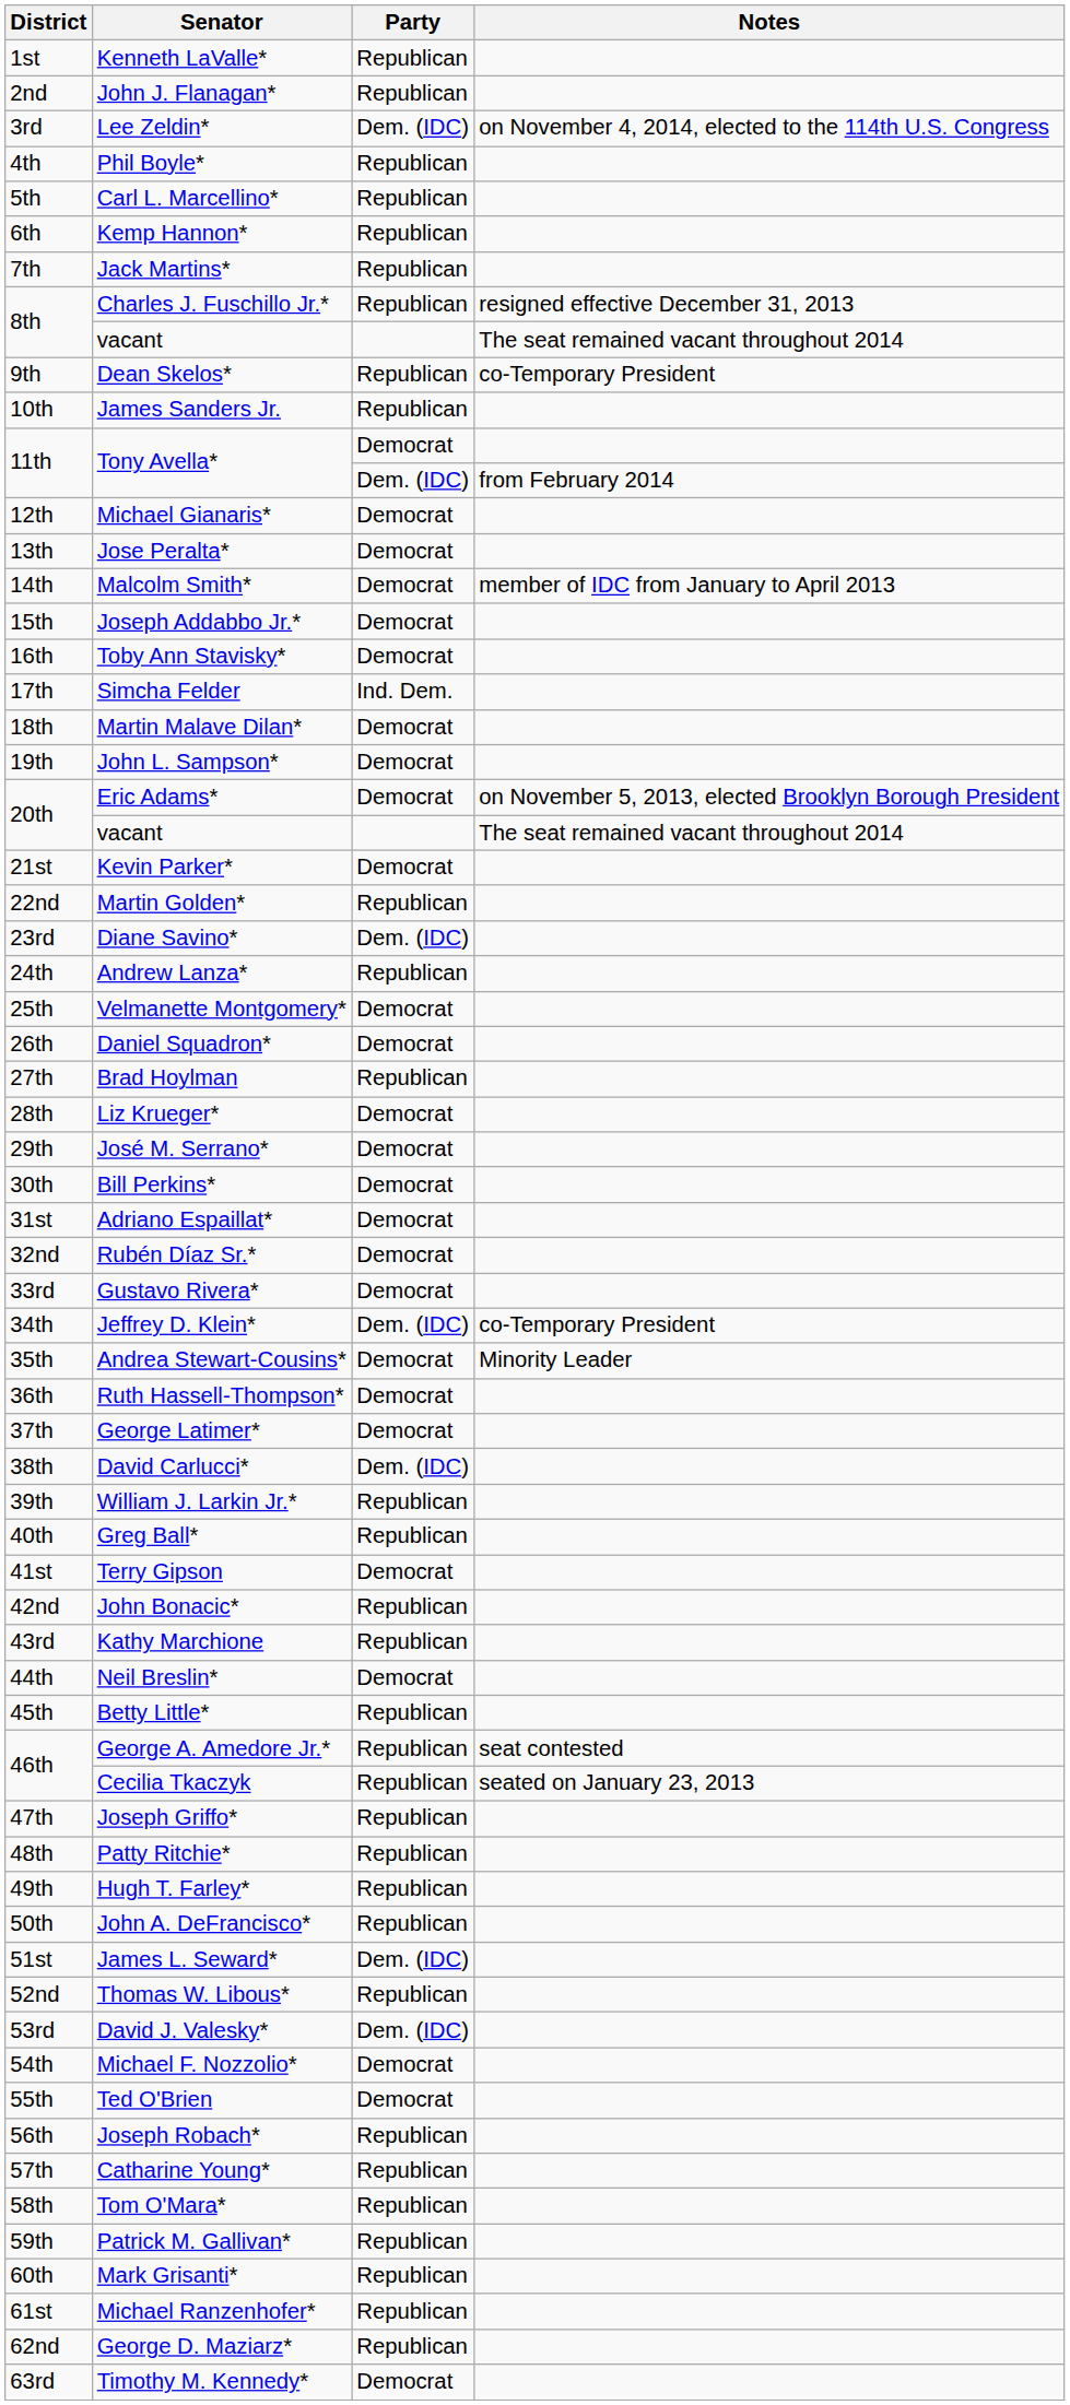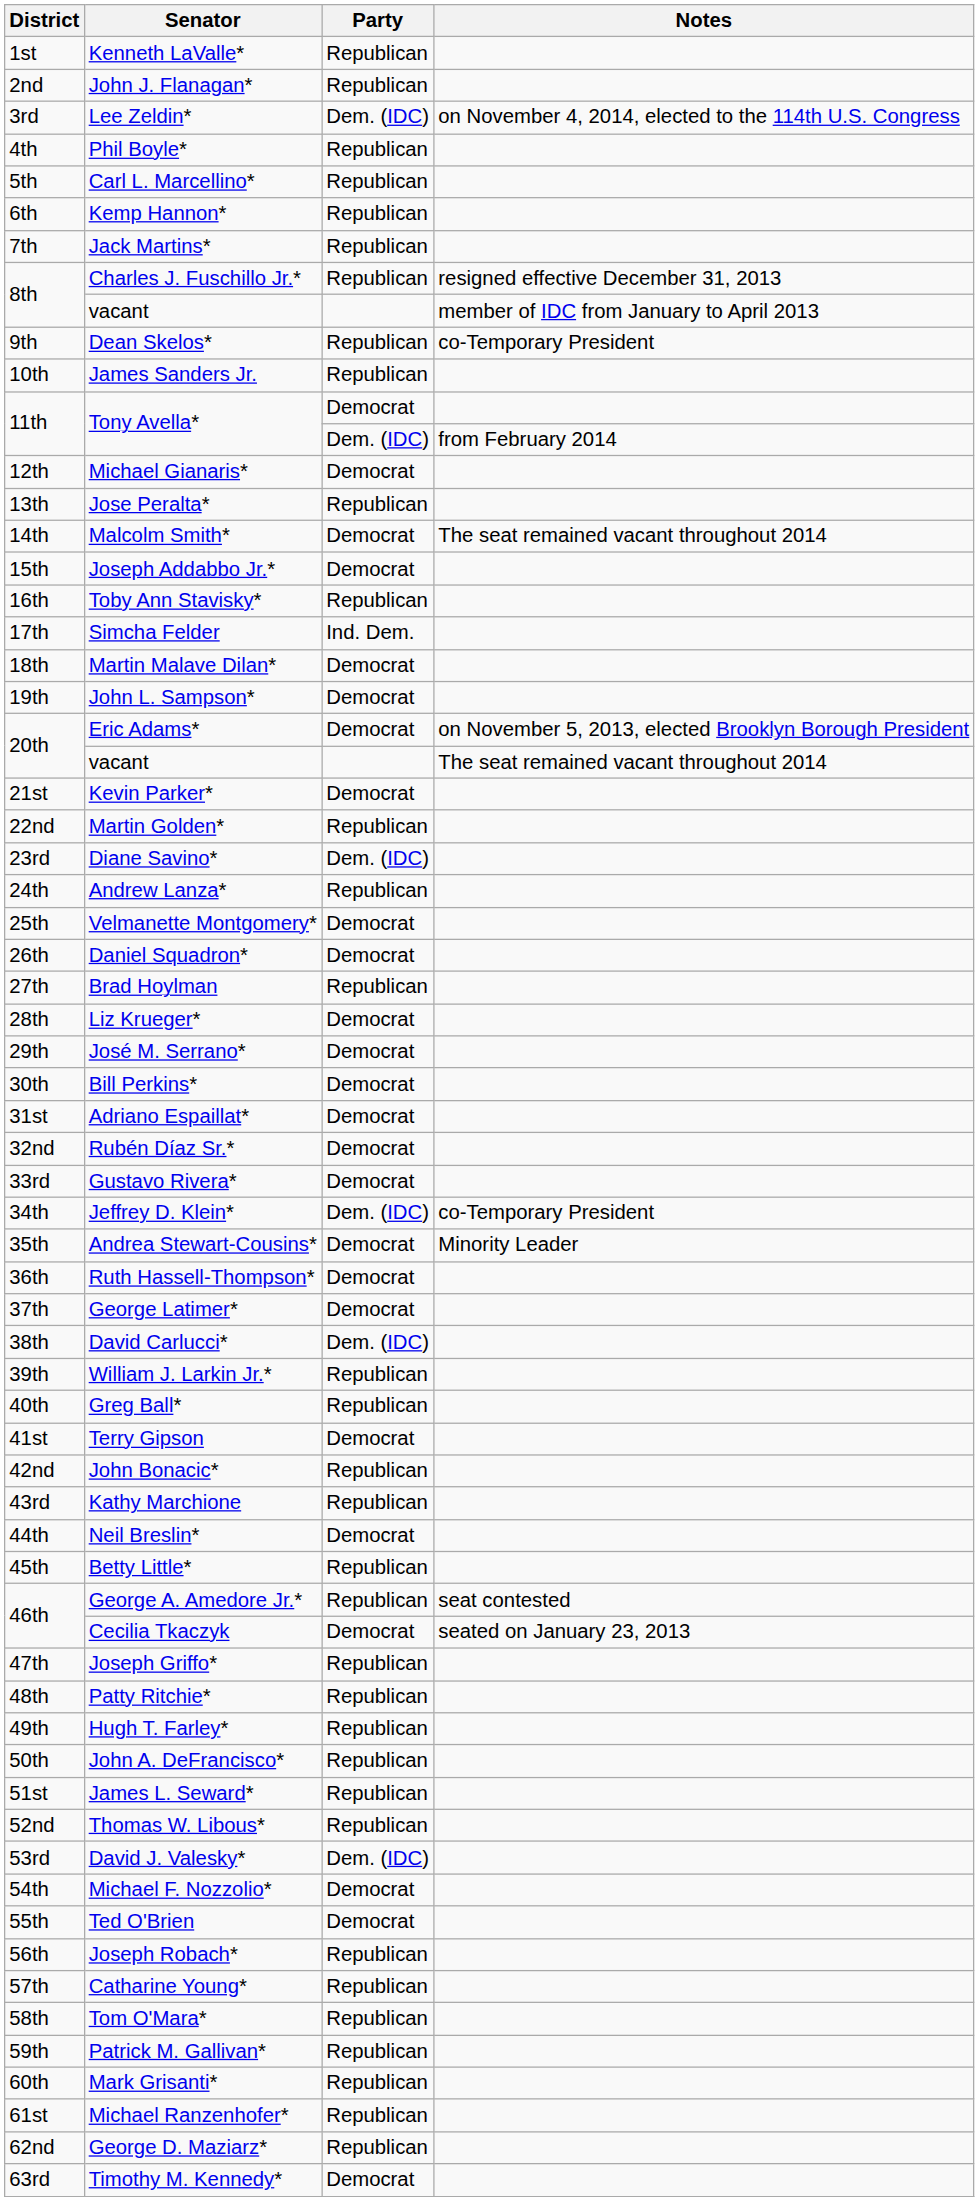8th / vacant | Notes: The seat remained vacant throughout 2014 -> member of IDC from January to April 2013
Jose Peralta* | Party: Democrat -> Republican
Malcolm Smith* | Notes: member of IDC from January to April 2013 -> The seat remained vacant throughout 2014
Toby Ann Stavisky* | Party: Democrat -> Republican
Cecilia Tkaczyk | Party: Republican -> Democrat
James L. Seward* | Party: Dem. (IDC) -> Republican
